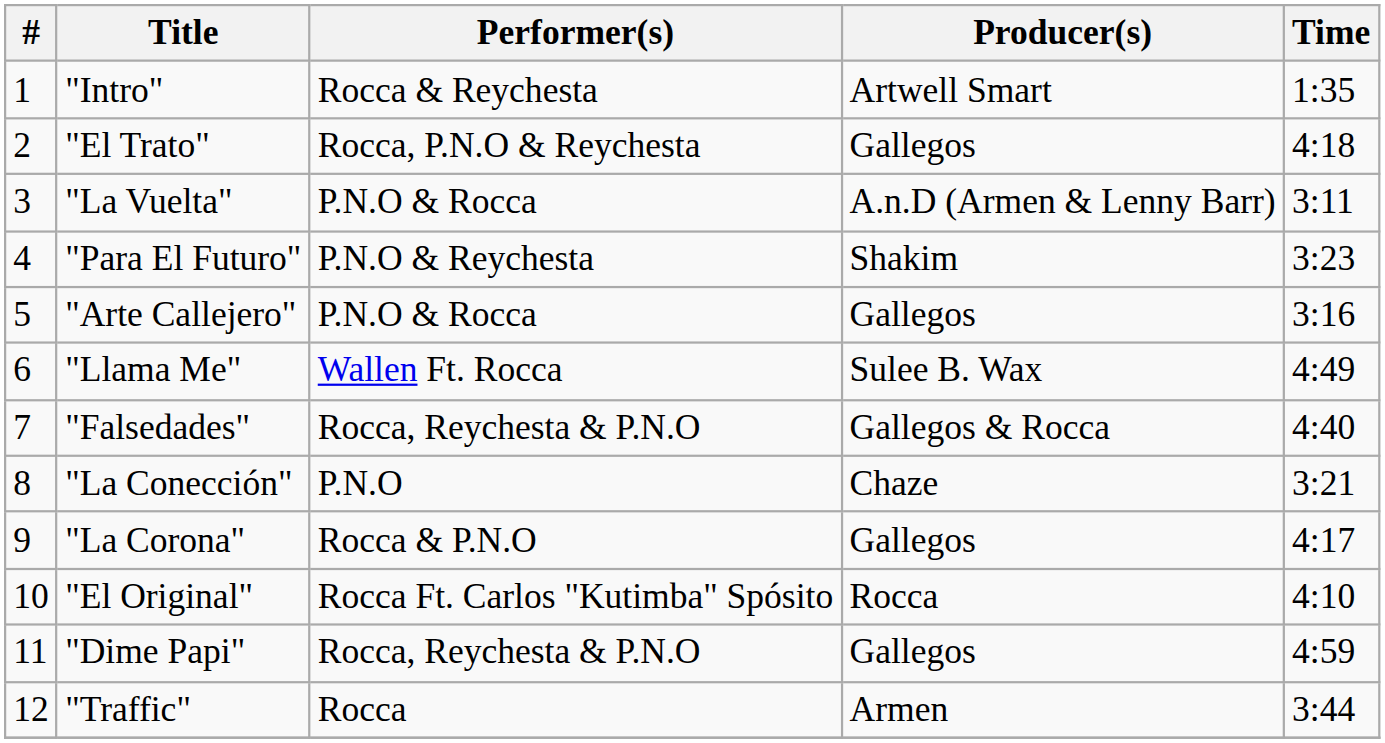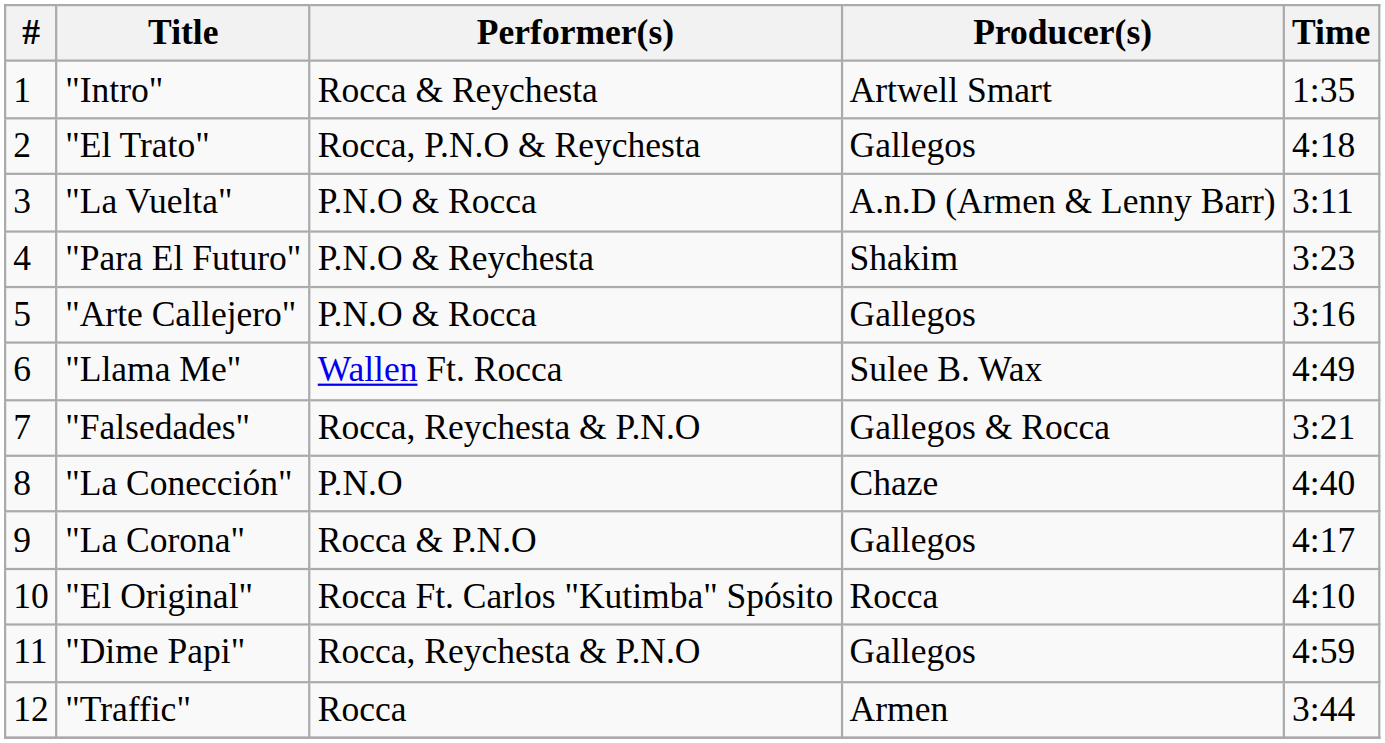"Falsedades" | Time: 4:40 -> 3:21
"La Conección" | Time: 3:21 -> 4:40
